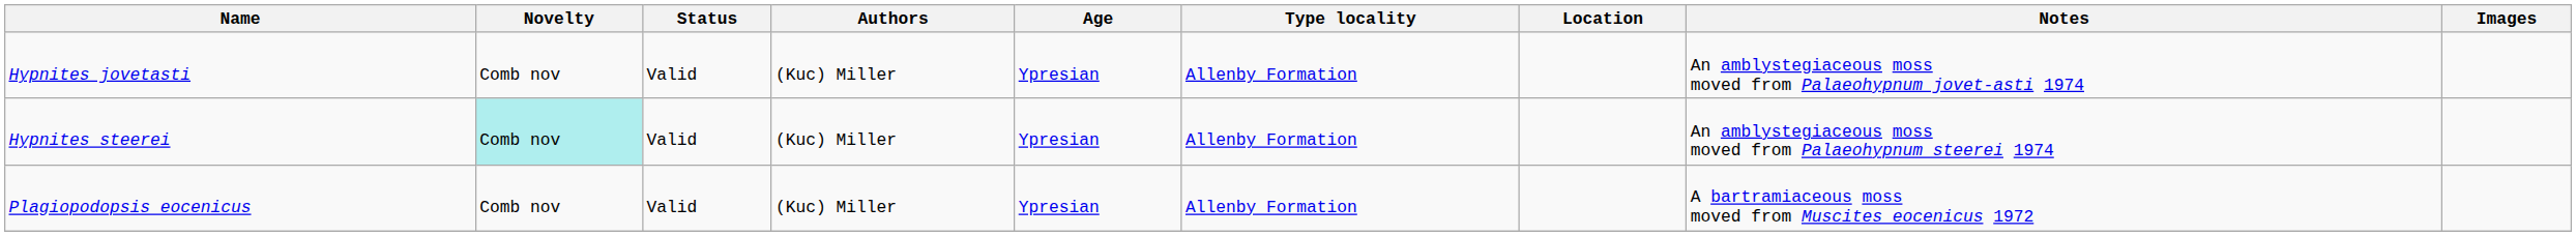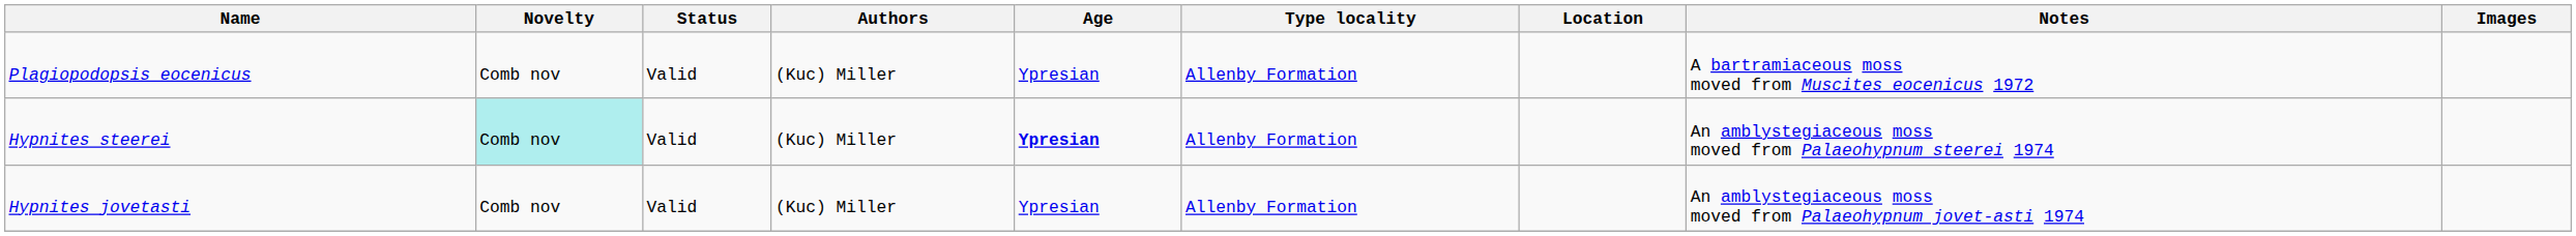rows swapped: Hypnites jovetasti <-> Plagiopodopsis eocenicus
Hypnites steerei | Age: normal -> bold
